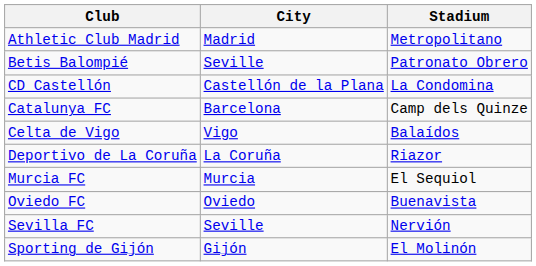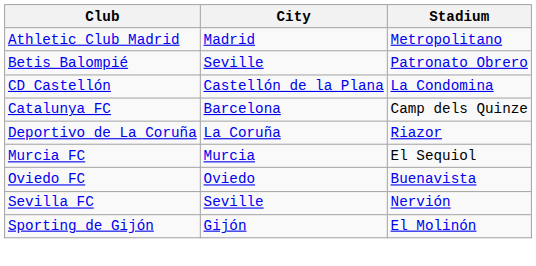- row: Celta de Vigo | Vigo | Balaídos
